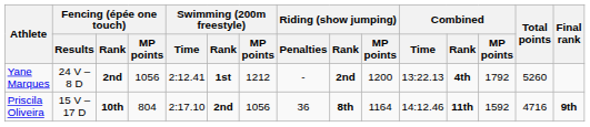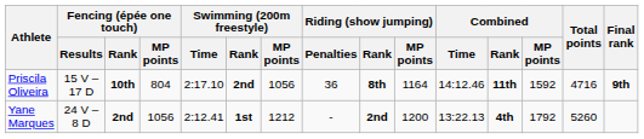rows swapped: Yane Marques <-> Priscila Oliveira
